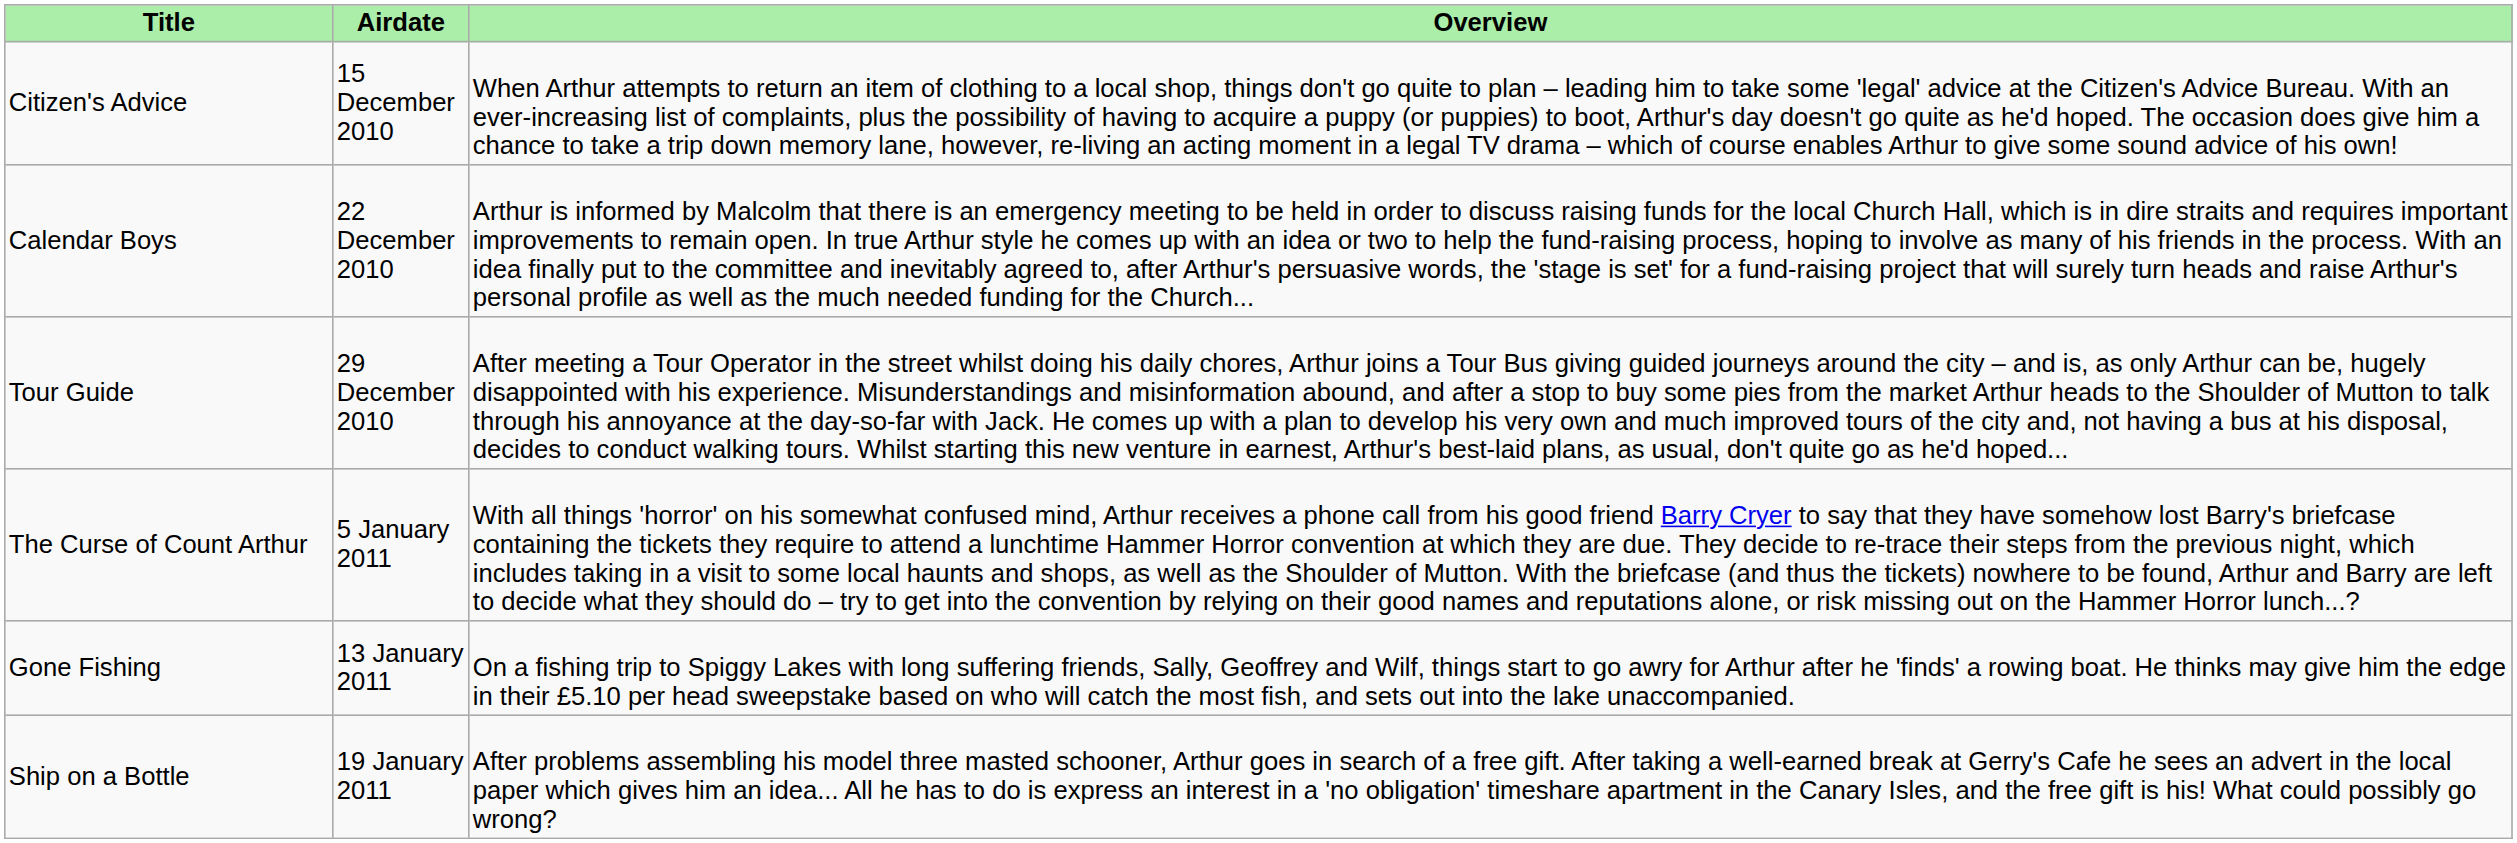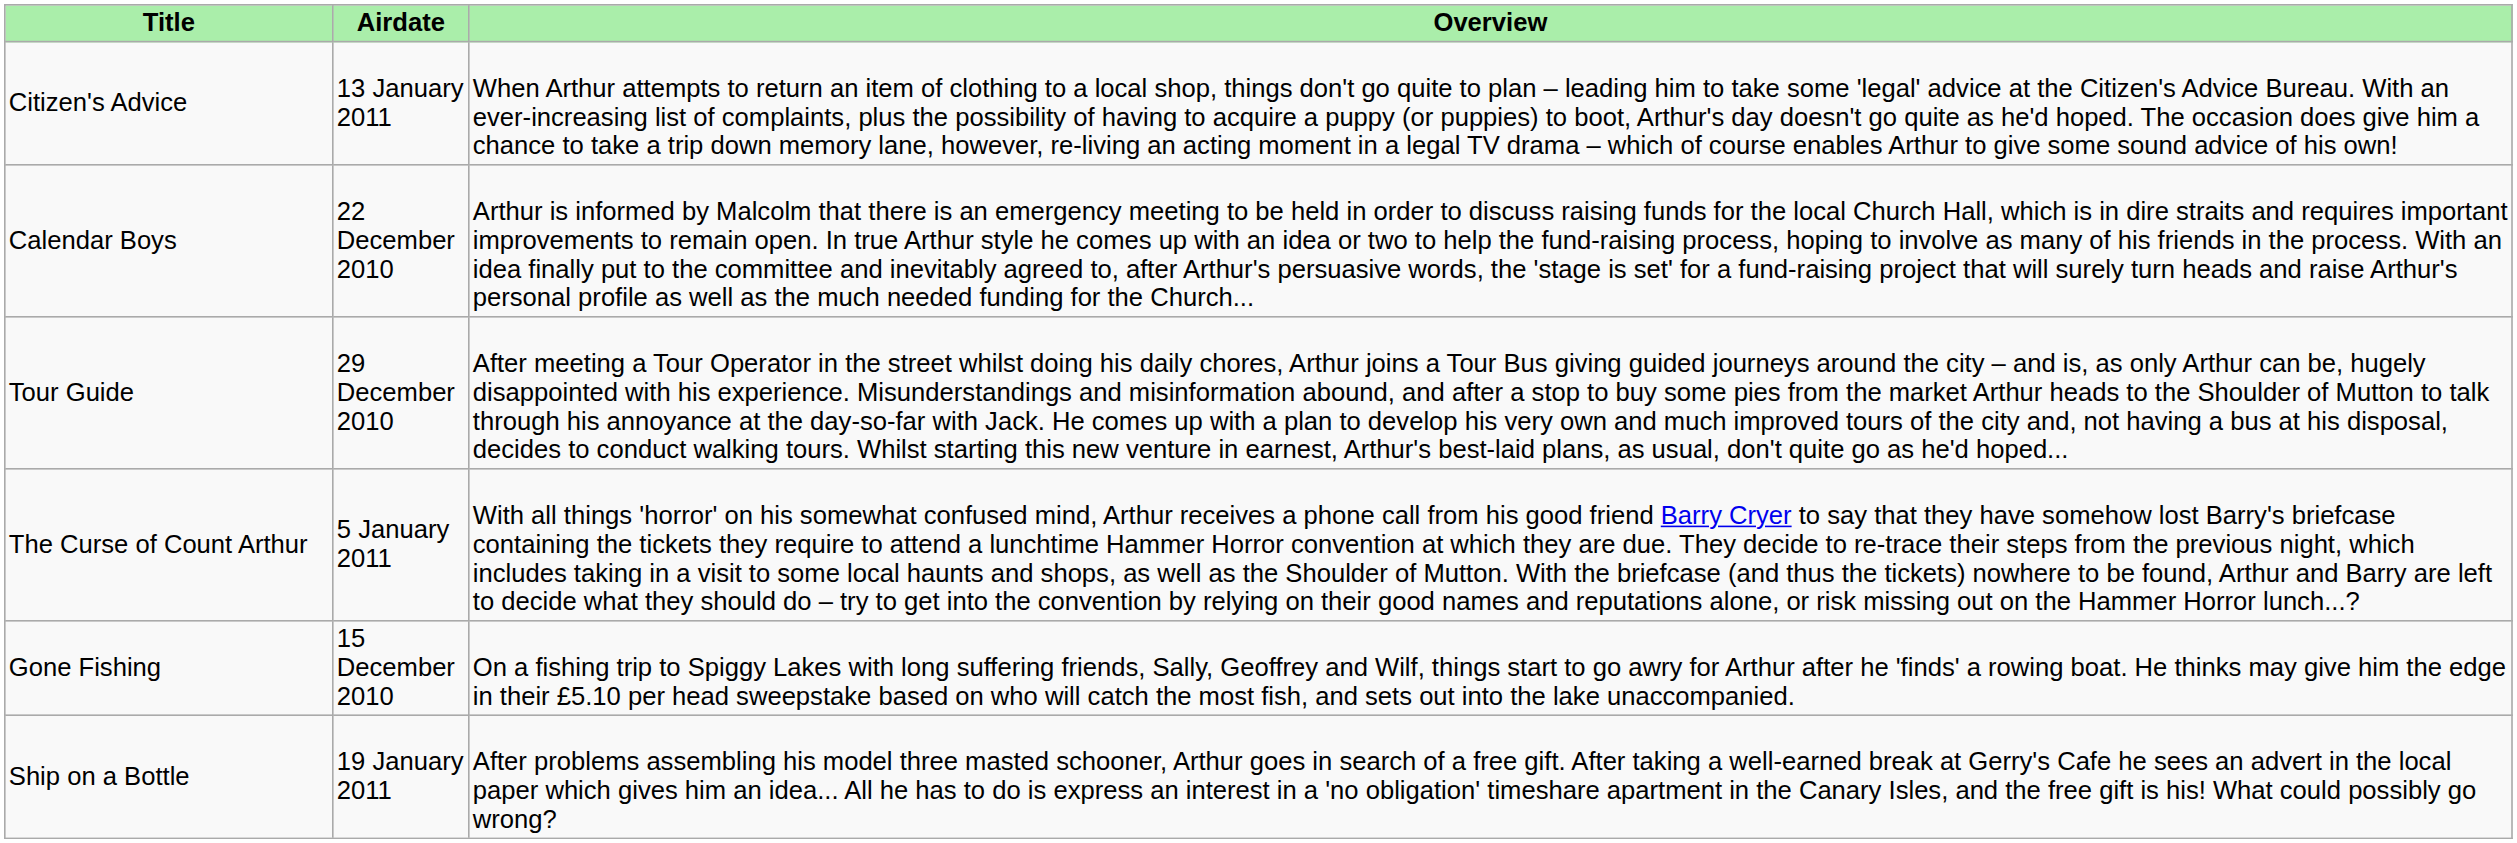Citizen's Advice | Airdate: 15 December 2010 -> 13 January 2011
Gone Fishing | Airdate: 13 January 2011 -> 15 December 2010
